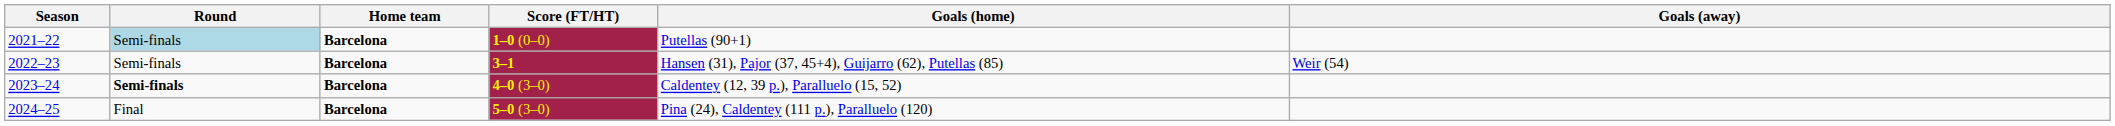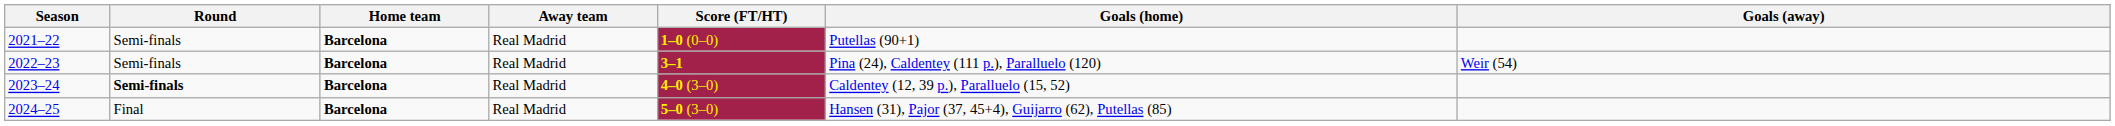+ column: Away team | Real Madrid | Real Madrid | Real Madrid | Real Madrid
2021–22 | Round: lightblue background -> no background
2022–23 | Goals (home): Hansen (31), Pajor (37, 45+4), Guijarro (62), Putellas (85) -> Pina (24), Caldentey (111 p.), Paralluelo (120)
2024–25 | Goals (home): Pina (24), Caldentey (111 p.), Paralluelo (120) -> Hansen (31), Pajor (37, 45+4), Guijarro (62), Putellas (85)
